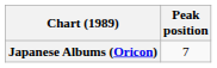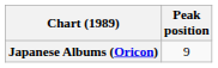Japanese Albums (Oricon) | Peak position: 7 -> 9
